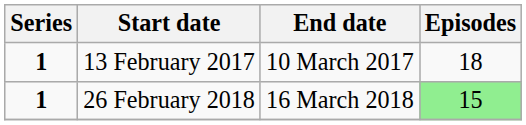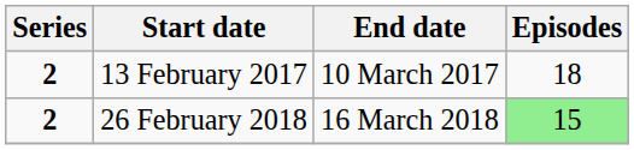13 February 2017 | Series: 1 -> 2
26 February 2018 | Series: 1 -> 2
